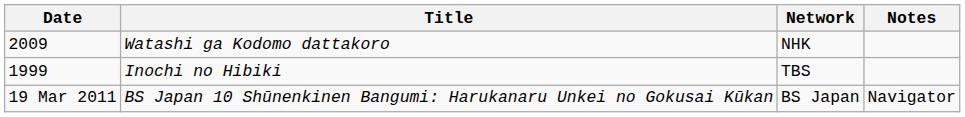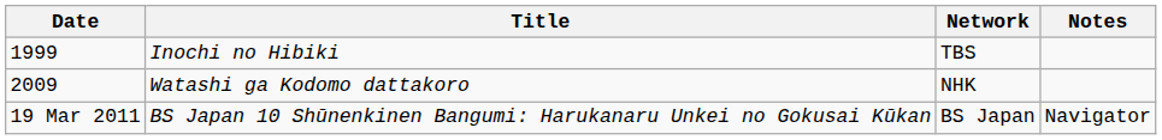rows swapped: Inochi no Hibiki <-> Watashi ga Kodomo dattakoro
